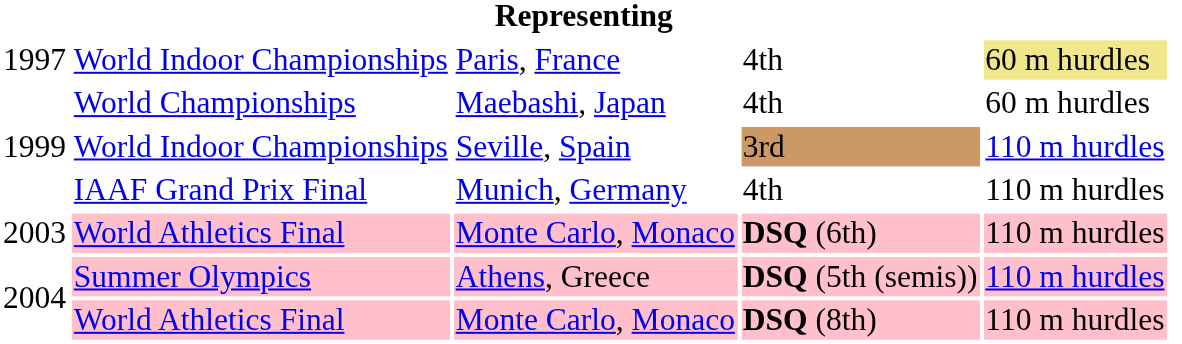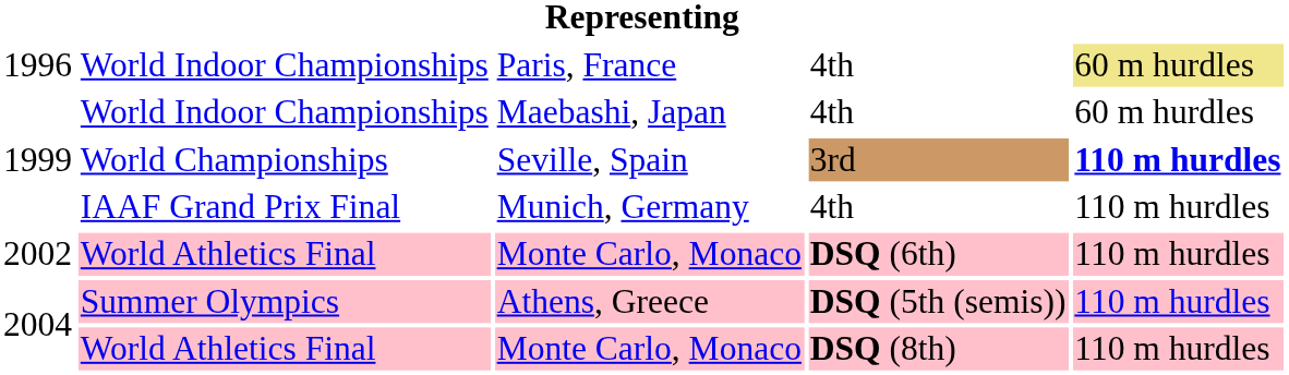Paris, France | column 1: 1997 -> 1996
Maebashi, Japan | column 2: World Championships -> World Indoor Championships
Seville, Spain | column 2: World Indoor Championships -> World Championships
Seville, Spain | column 5: normal -> bold
Monte Carlo, Monaco / DSQ (6th) | column 1: 2003 -> 2002
